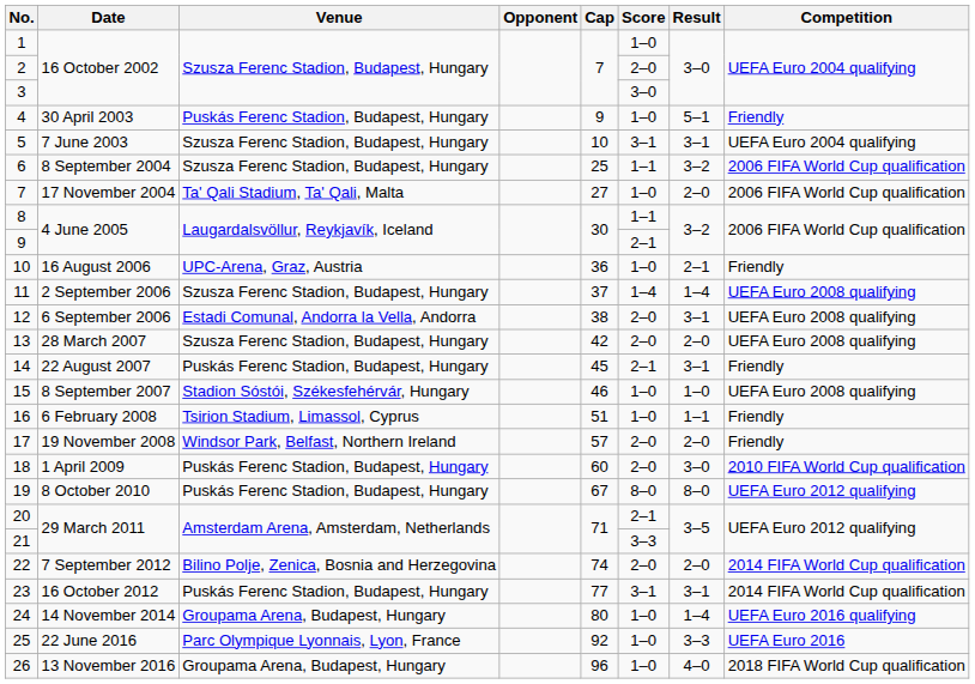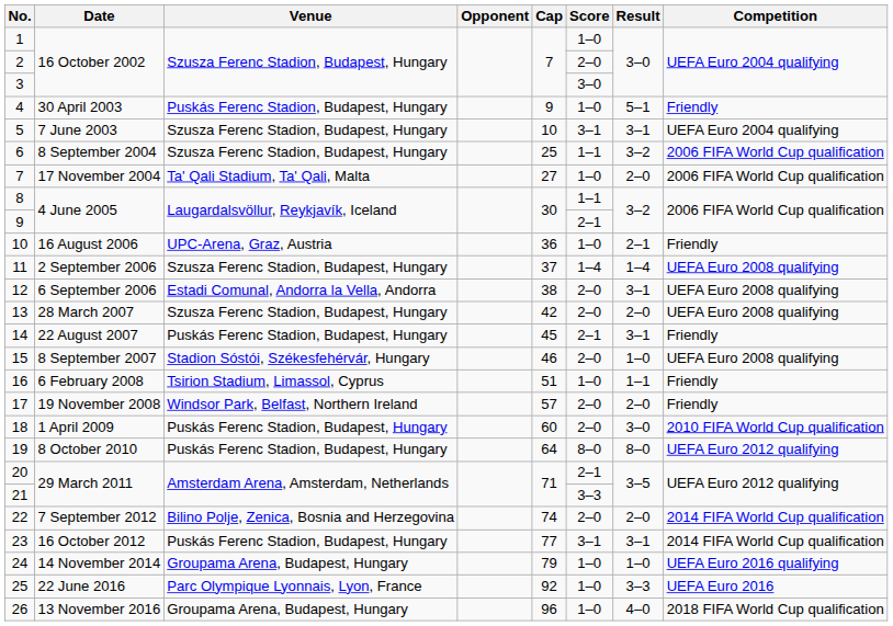15 | Score: 1–0 -> 2–0
19 | Cap: 67 -> 64
24 | Cap: 80 -> 79
24 | Result: 1–4 -> 1–0
